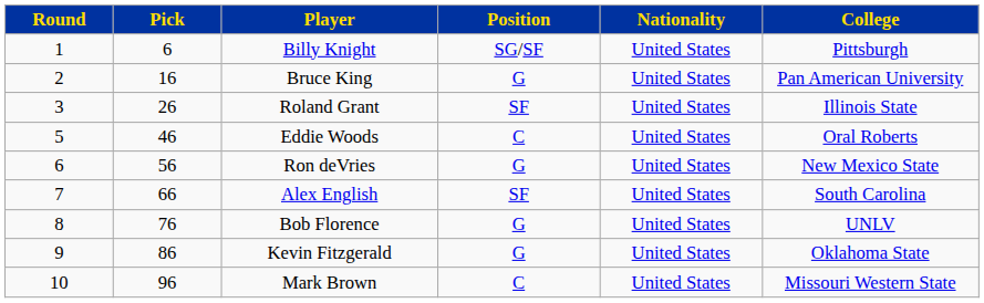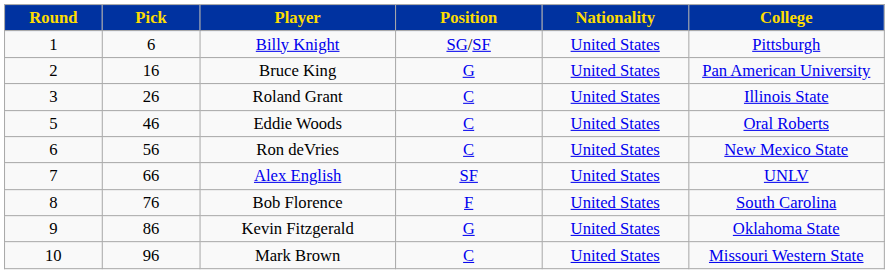Roland Grant | Position: SF -> C
Ron deVries | Position: G -> C
Alex English | College: South Carolina -> UNLV
Bob Florence | Position: G -> F
Bob Florence | College: UNLV -> South Carolina
